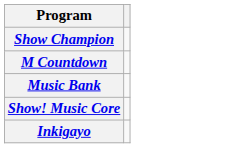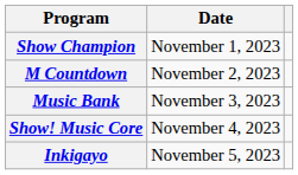+ column: Date | November 1, 2023 | November 2, 2023 | November 3, 2023 | November 4, 2023 | November 5, 2023
